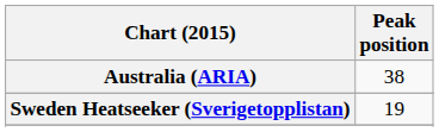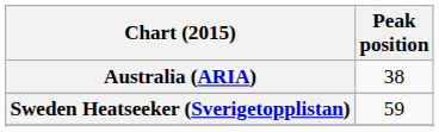Sweden Heatseeker (Sverigetopplistan) | Peak position: 19 -> 59
